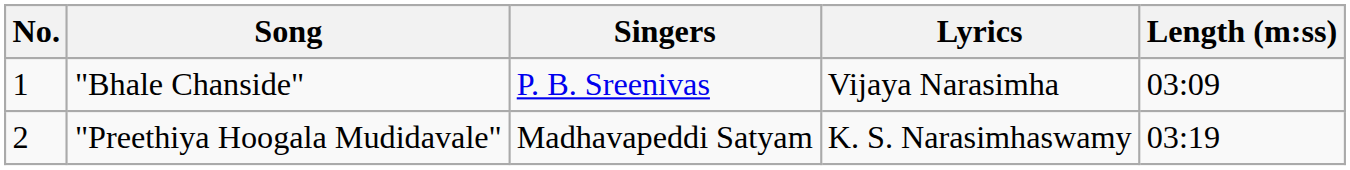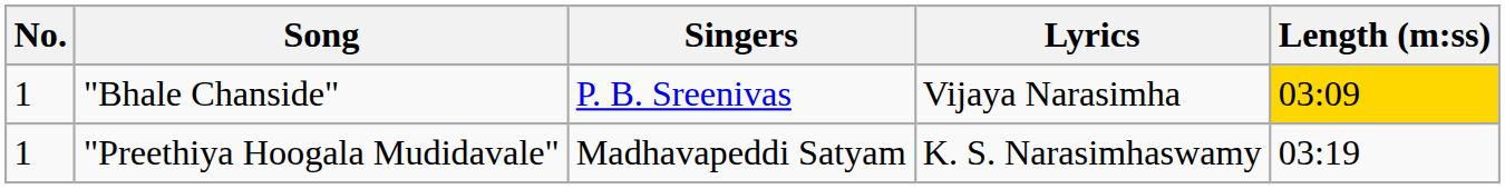"Bhale Chanside" | Length (m:ss): no background -> gold background
"Preethiya Hoogala Mudidavale" | No.: 2 -> 1
